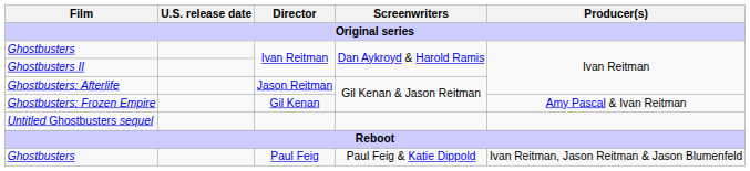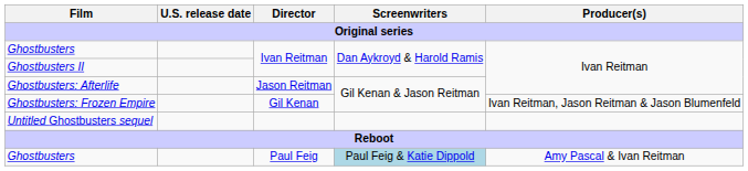Ghostbusters: Frozen Empire | Producer(s): Amy Pascal & Ivan Reitman -> Ivan Reitman, Jason Reitman & Jason Blumenfeld
Ghostbusters / Paul Feig | Screenwriters: no background -> lightblue background
Ghostbusters / Paul Feig | Producer(s): Ivan Reitman, Jason Reitman & Jason Blumenfeld -> Amy Pascal & Ivan Reitman
